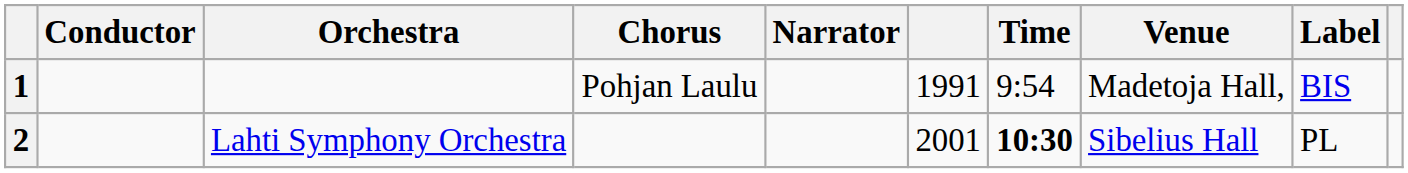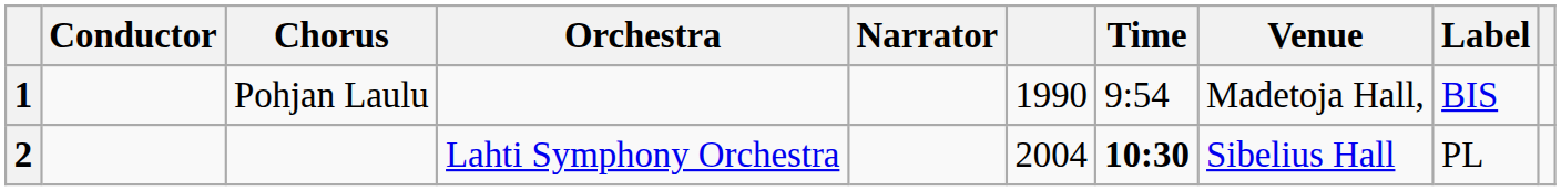columns swapped: Orchestra <-> Chorus
1 | column 6: 1991 -> 1990
2 | column 6: 2001 -> 2004
